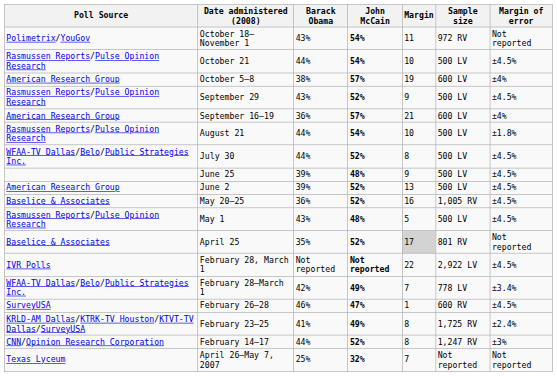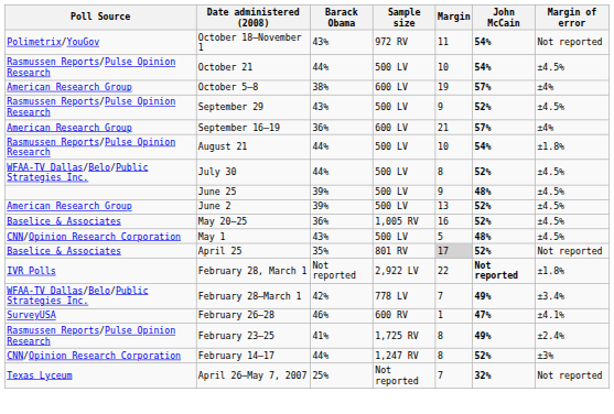columns swapped: John McCain <-> Sample size
May 1 | Poll Source: Rasmussen Reports/Pulse Opinion Research -> CNN/Opinion Research Corporation
February 28, March 1 | Margin of error: ±4.5% -> ±1.8%
February 26–28 | Margin of error: ±4.5% -> ±4.1%
February 23–25 | Poll Source: KRLD-AM Dallas/KTRK-TV Houston/KTVT-TV Dallas/SurveyUSA -> Rasmussen Reports/Pulse Opinion Research
